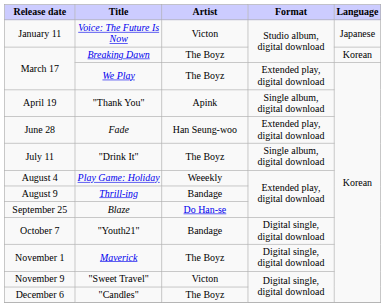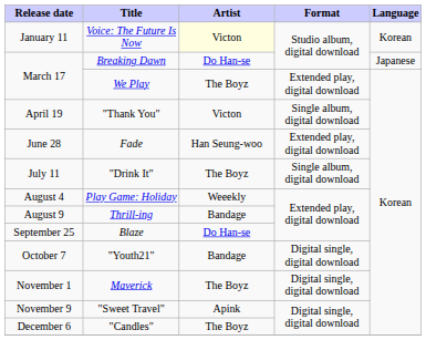Voice: The Future Is Now | Artist: no background -> lightyellow background
Voice: The Future Is Now | Language: Japanese -> Korean
Breaking Dawn | Artist: The Boyz -> Do Han-se
Breaking Dawn | Language: Korean -> Japanese
"Thank You" | Artist: Apink -> Victon
"Sweet Travel" | Artist: Victon -> Apink
